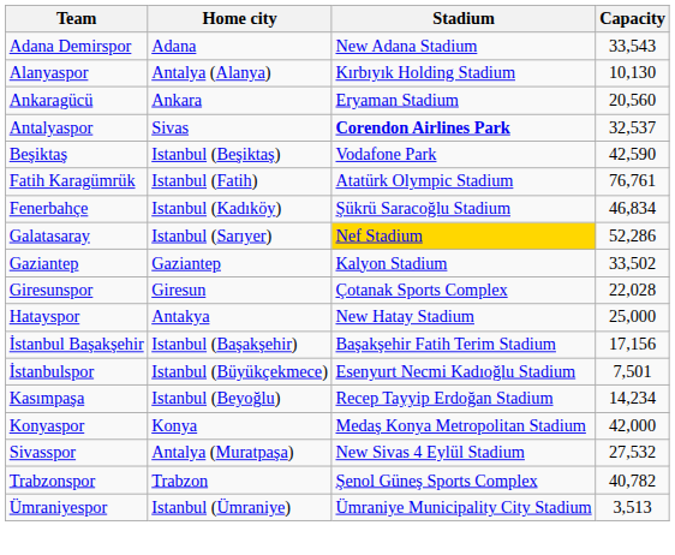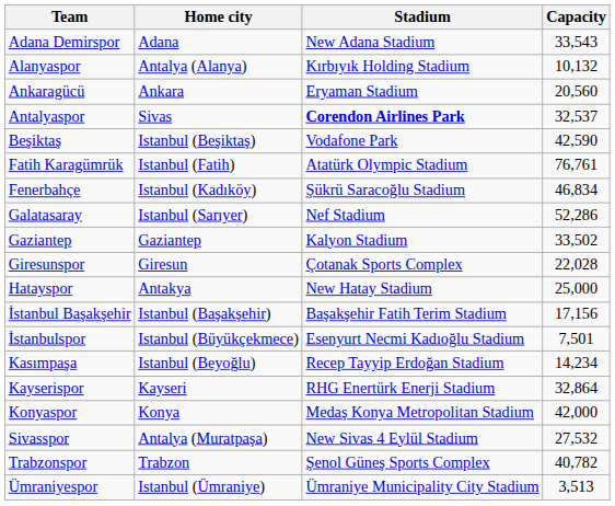Alanyaspor | Capacity: 10,130 -> 10,132
Galatasaray | Stadium: gold background -> no background
+ row: Kayserispor | Kayseri | RHG Enertürk Enerji Stadium | 32,864
